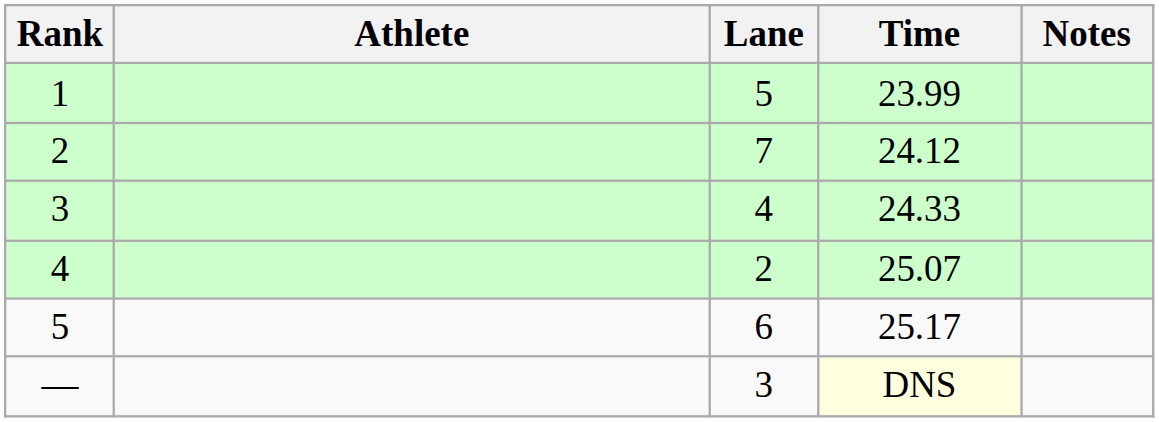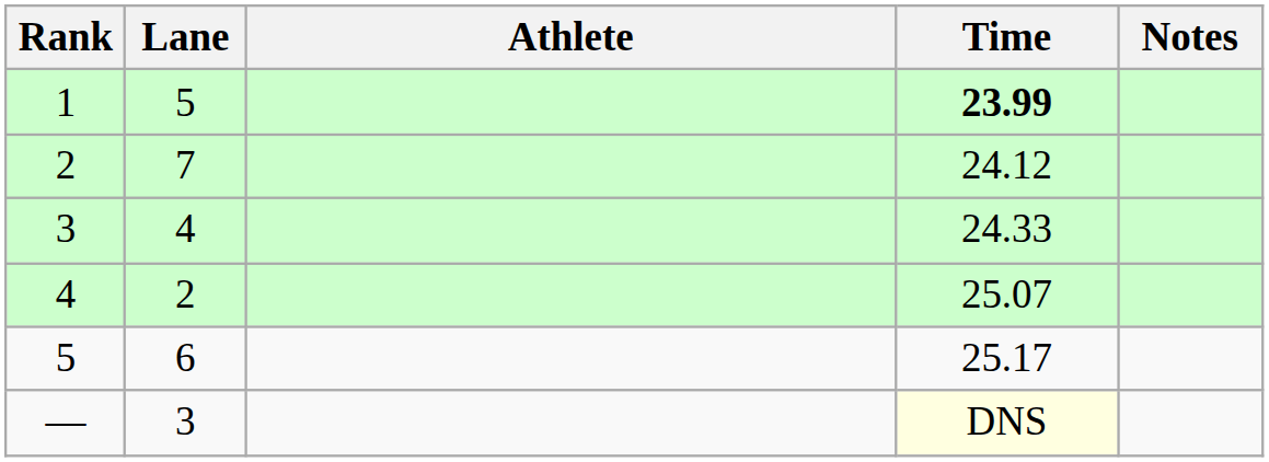columns swapped: Lane <-> Athlete
1 | Time: normal -> bold
